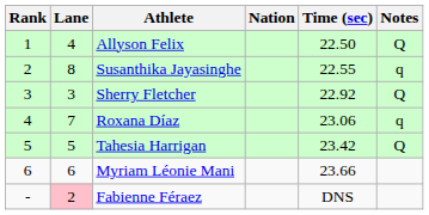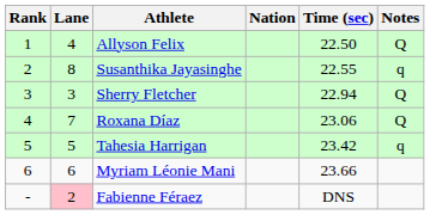Sherry Fletcher | Time (sec): 22.92 -> 22.94
Roxana Díaz | Notes: q -> Q
Tahesia Harrigan | Notes: Q -> q
